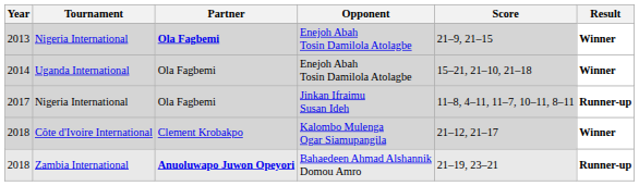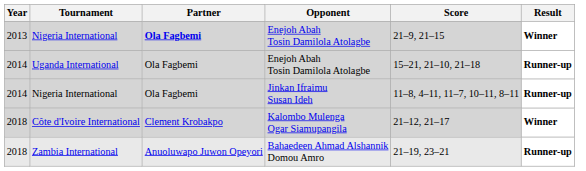Uganda International | Result: Winner -> Runner-up
Nigeria International / Jinkan Ifraimu Susan Ideh | Year: 2017 -> 2014
Zambia International | Partner: bold -> normal
